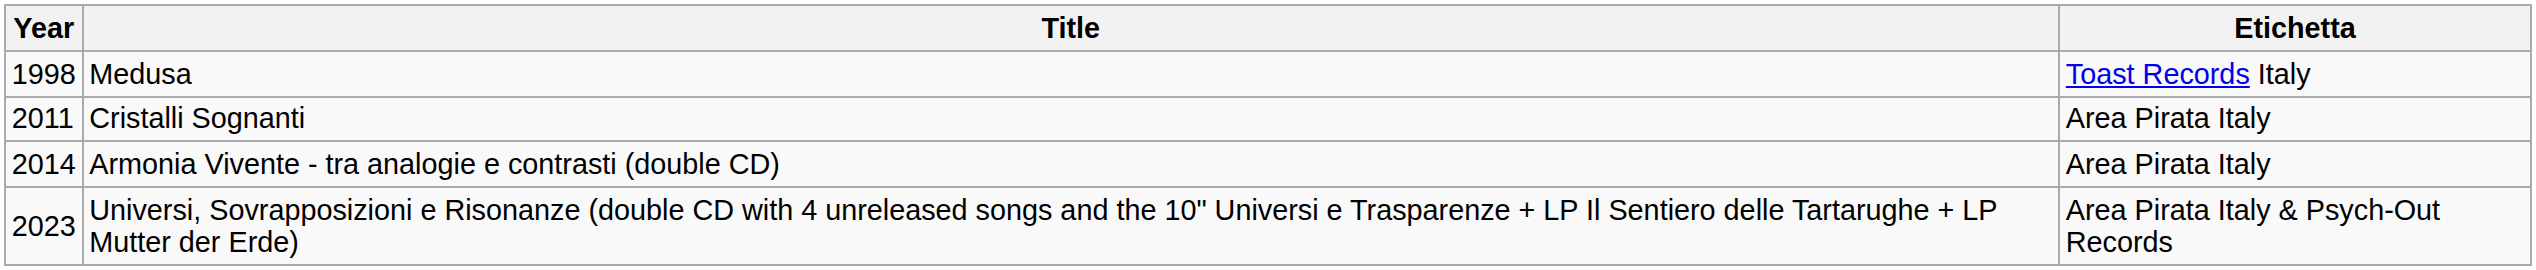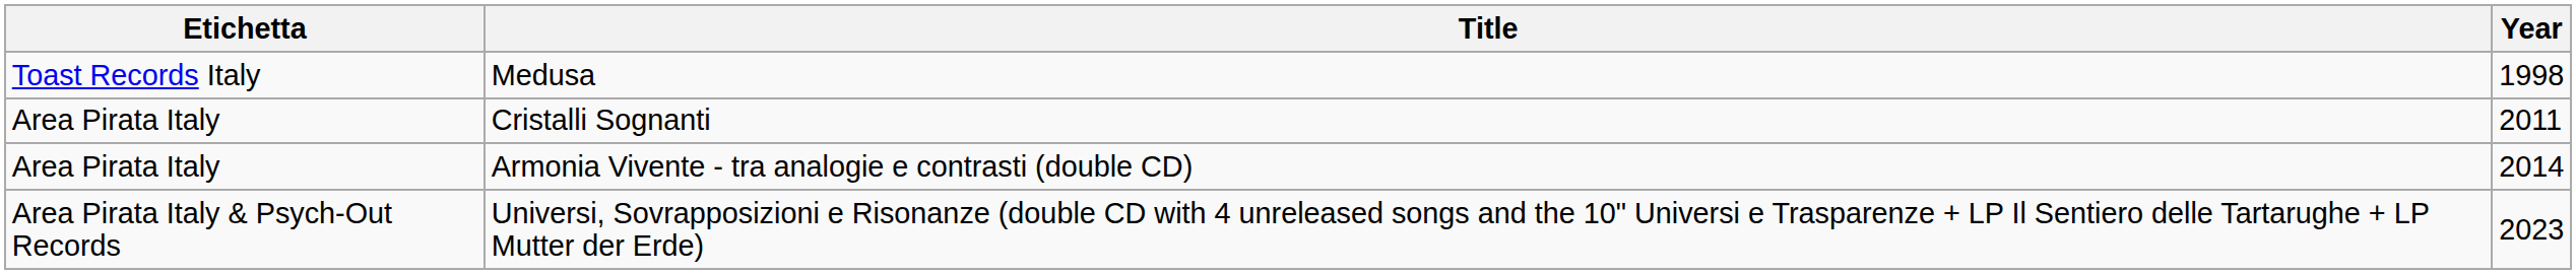columns swapped: Year <-> Etichetta
